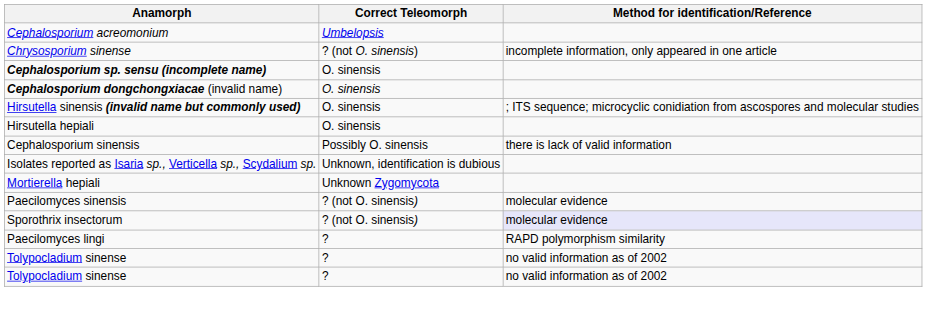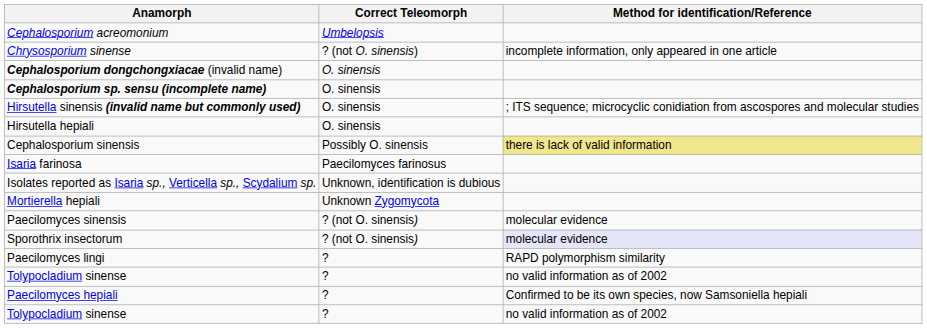rows swapped: Cephalosporium dongchongxiacae (invalid name) <-> Cephalosporium sp. sensu (incomplete name)
Cephalosporium sinensis | Method for identification/Reference: no background -> khaki background
+ row: Isaria farinosa | Paecilomyces farinosus
+ row: Paecilomyces hepiali | ? | Confirmed to be its own species, now Samsoniella hepiali
